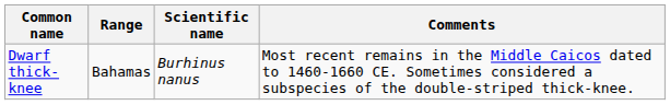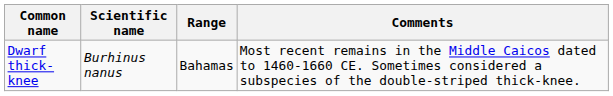columns swapped: Scientific name <-> Range
